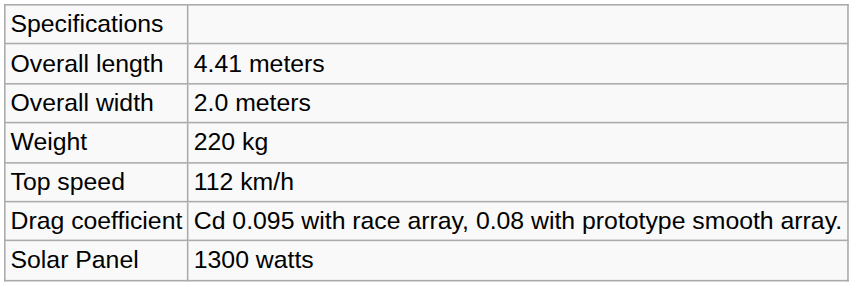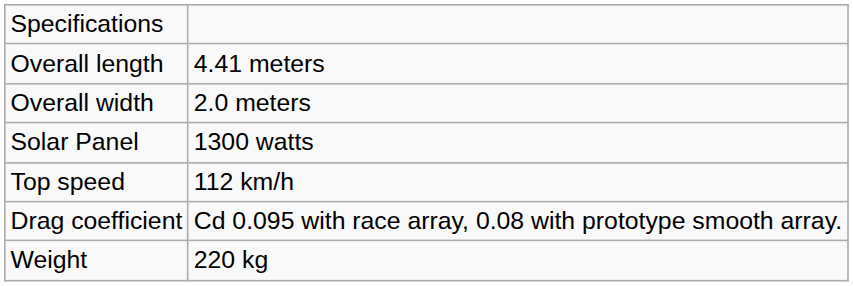rows swapped: Weight <-> Solar Panel
